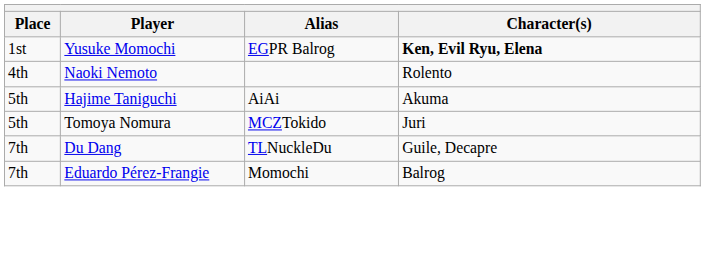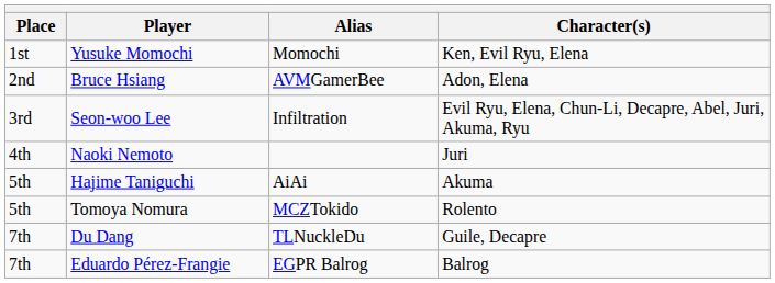Yusuke Momochi | Alias: EGPR Balrog -> Momochi
Yusuke Momochi | Character(s): bold -> normal
+ row: 2nd | Bruce Hsiang | AVMGamerBee | Adon, Elena
+ row: 3rd | Seon-woo Lee | Infiltration | Evil Ryu, Elena, Chun-Li, Decapre, Abel, Juri, Akuma, Ryu
Naoki Nemoto | Character(s): Rolento -> Juri
Tomoya Nomura | Character(s): Juri -> Rolento
Eduardo Pérez-Frangie | Alias: Momochi -> EGPR Balrog
